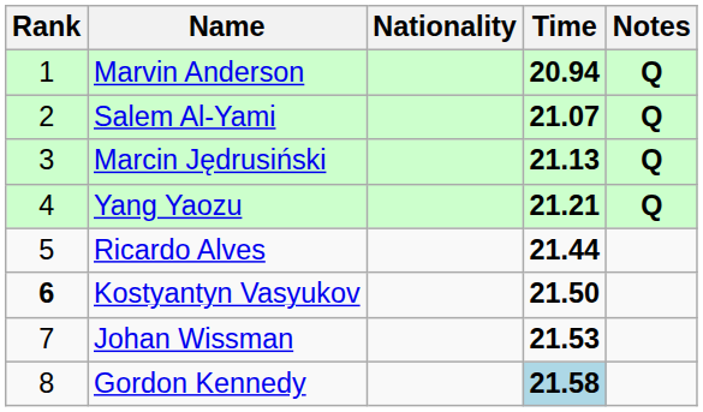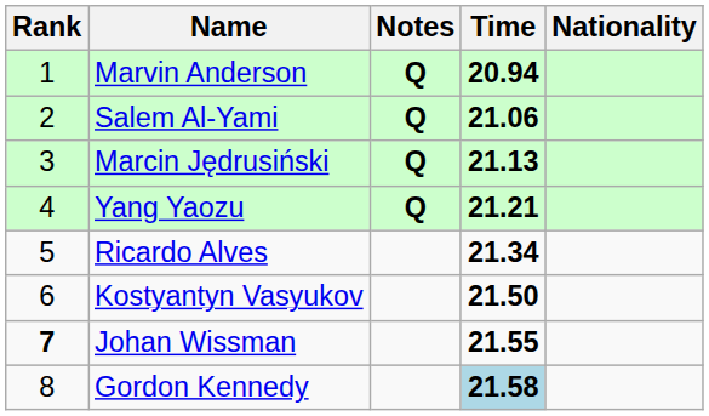columns swapped: Nationality <-> Notes
Salem Al-Yami | Time: 21.07 -> 21.06
Ricardo Alves | Time: 21.44 -> 21.34
Kostyantyn Vasyukov | Rank: bold -> normal
Johan Wissman | Rank: normal -> bold
Johan Wissman | Time: 21.53 -> 21.55
